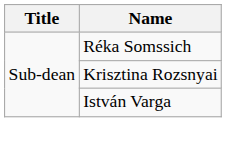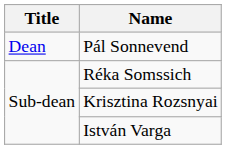+ row: Dean | Pál Sonnevend
